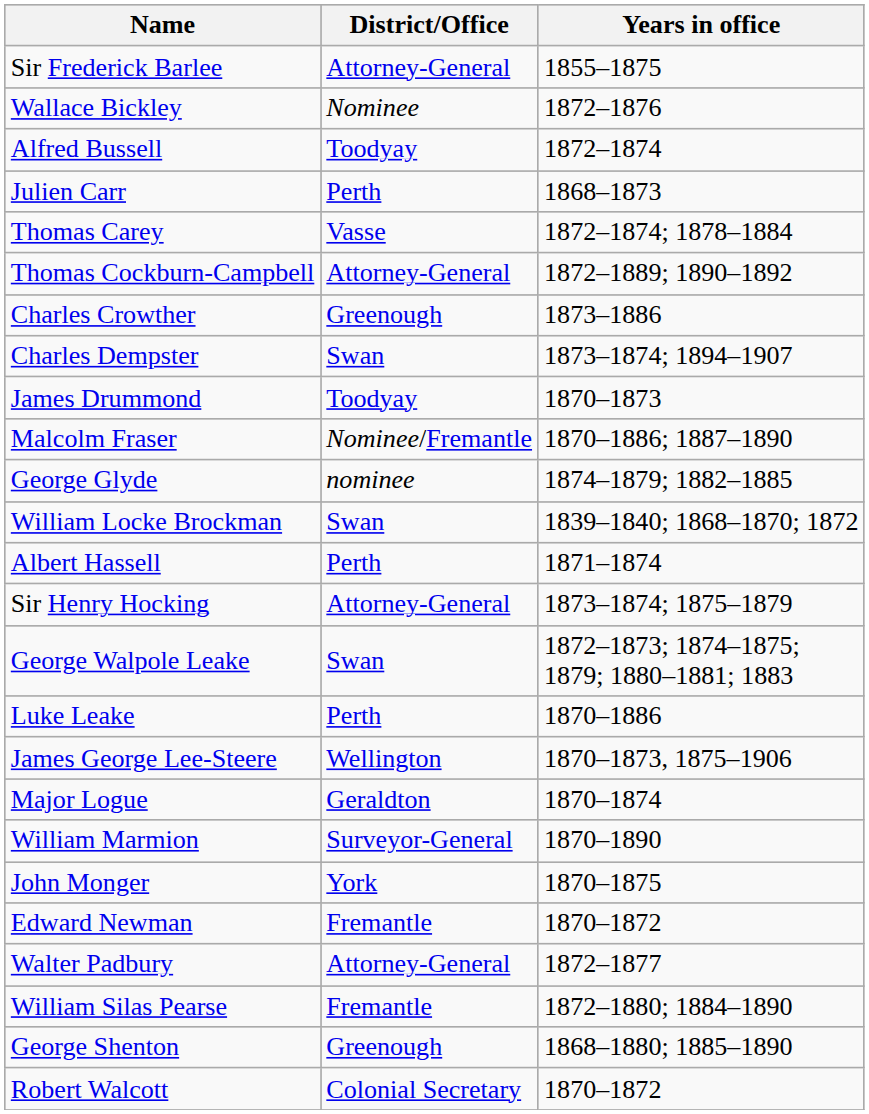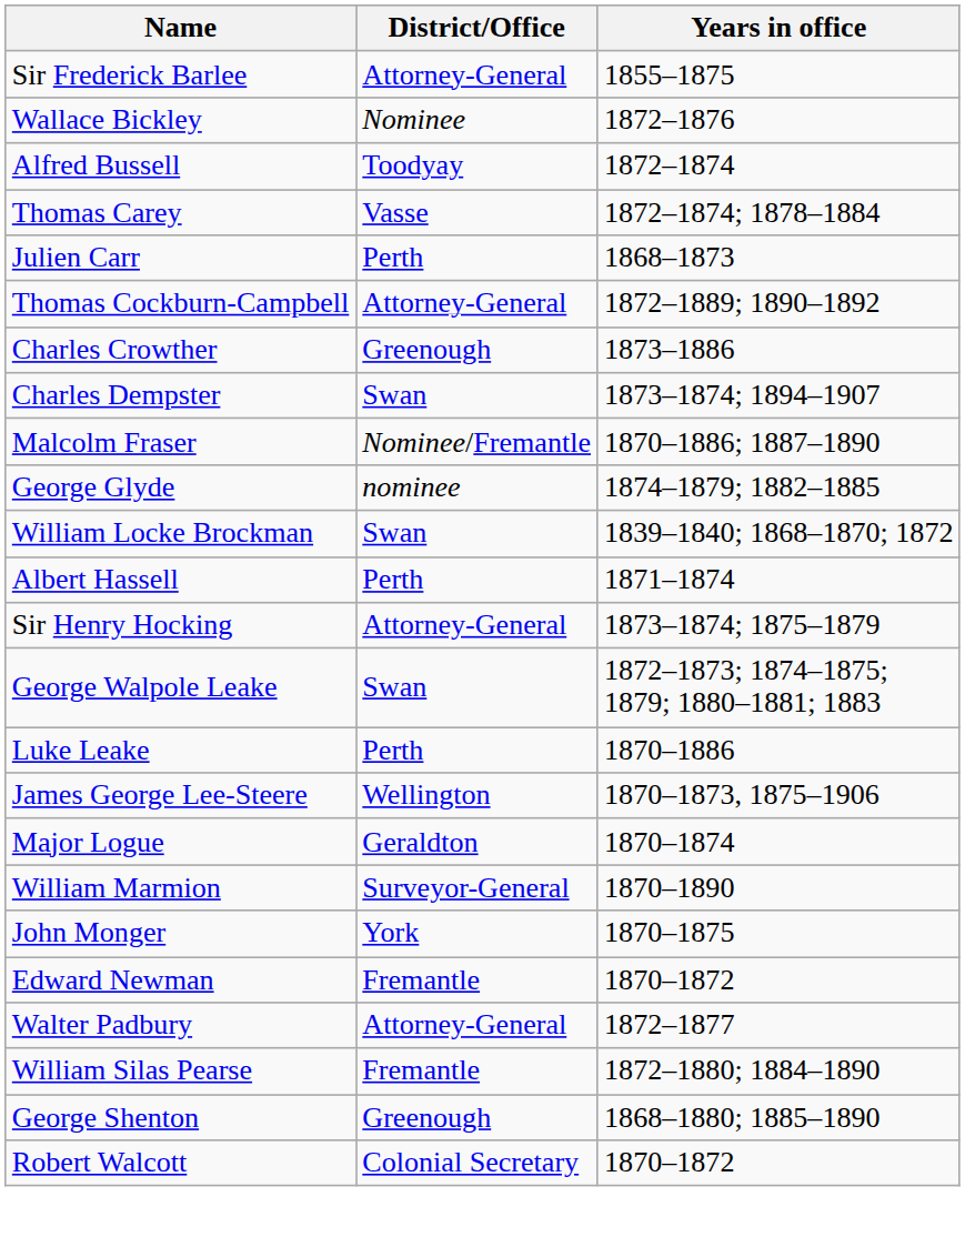rows swapped: Thomas Carey <-> Julien Carr
- row: James Drummond | Toodyay | 1870–1873
